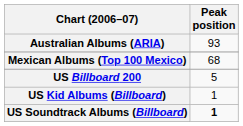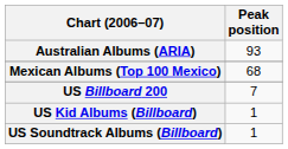US Billboard 200 | Peak position: 5 -> 7
US Soundtrack Albums (Billboard) | Peak position: bold -> normal
